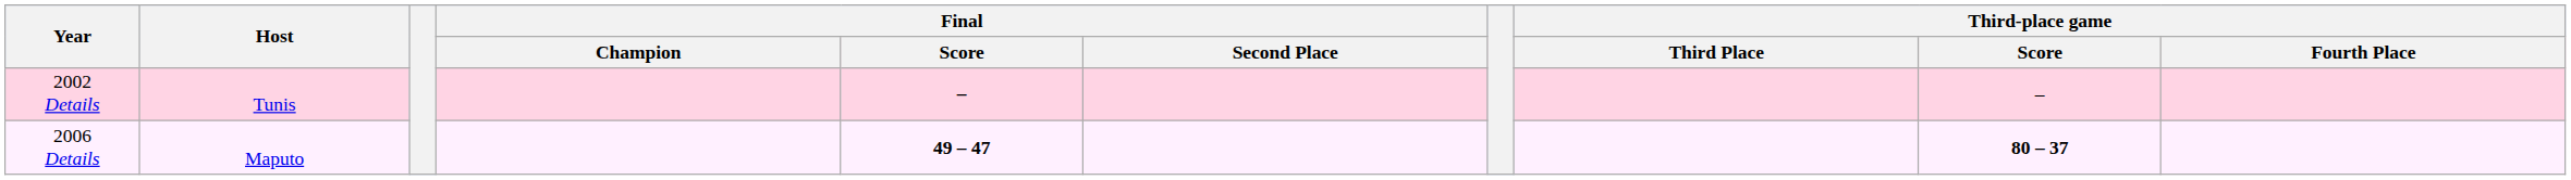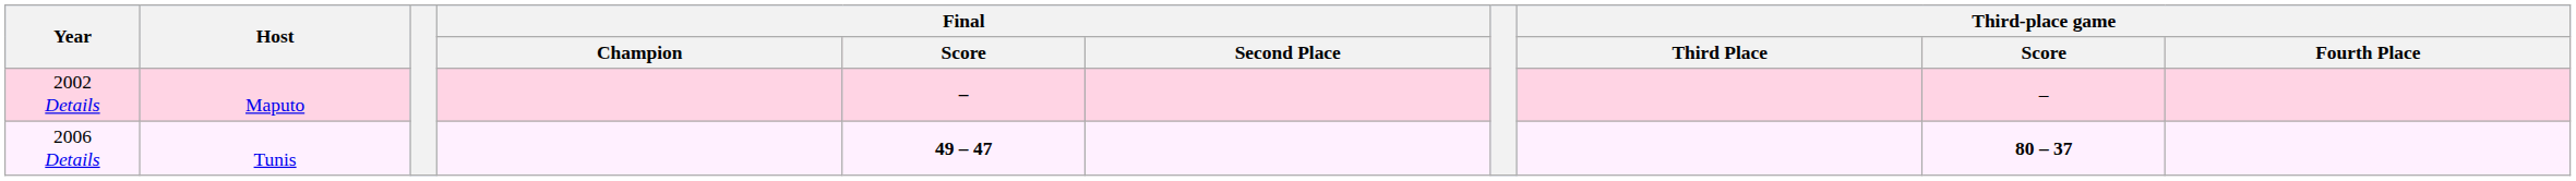2002 Details | Host: Tunis -> Maputo
2006 Details | Host: Maputo -> Tunis
